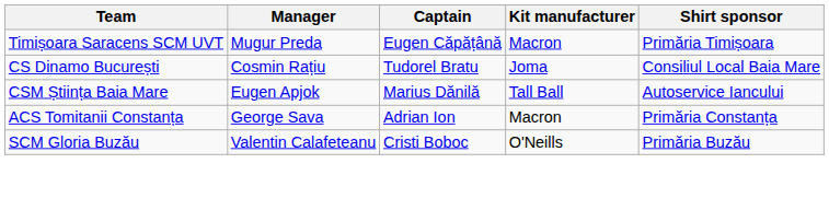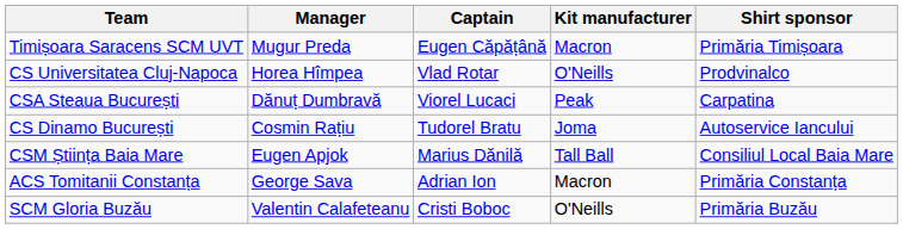+ row: CS Universitatea Cluj-Napoca | Horea Hîmpea | Vlad Rotar | O'Neills | Prodvinalco
+ row: CSA Steaua București | Dănuț Dumbravă | Viorel Lucaci | Peak | Carpatina
CS Dinamo București | Shirt sponsor: Consiliul Local Baia Mare -> Autoservice Iancului
CSM Știința Baia Mare | Shirt sponsor: Autoservice Iancului -> Consiliul Local Baia Mare
